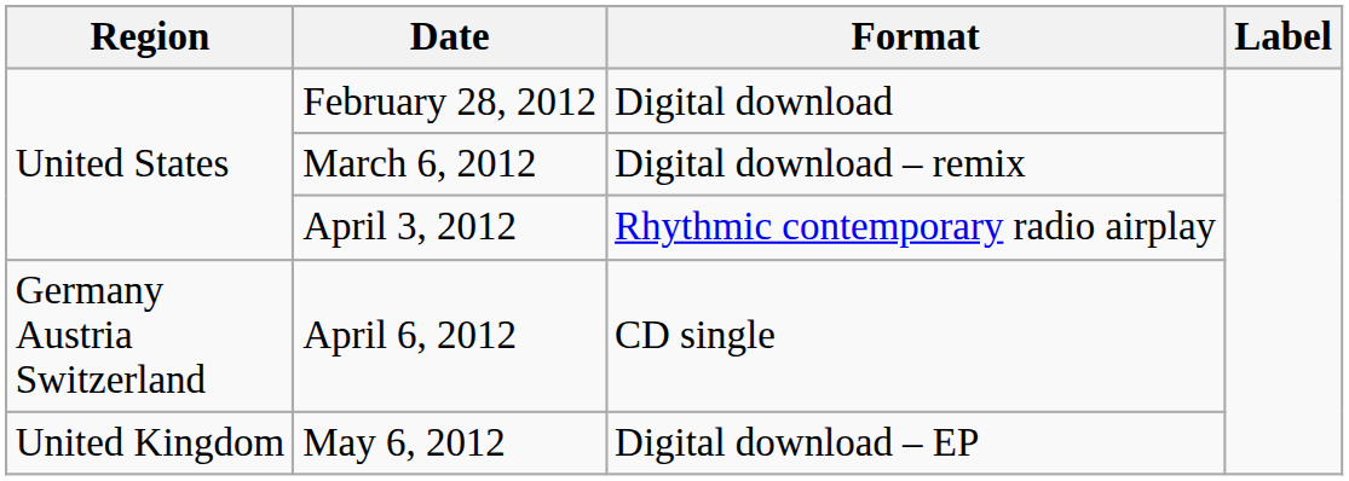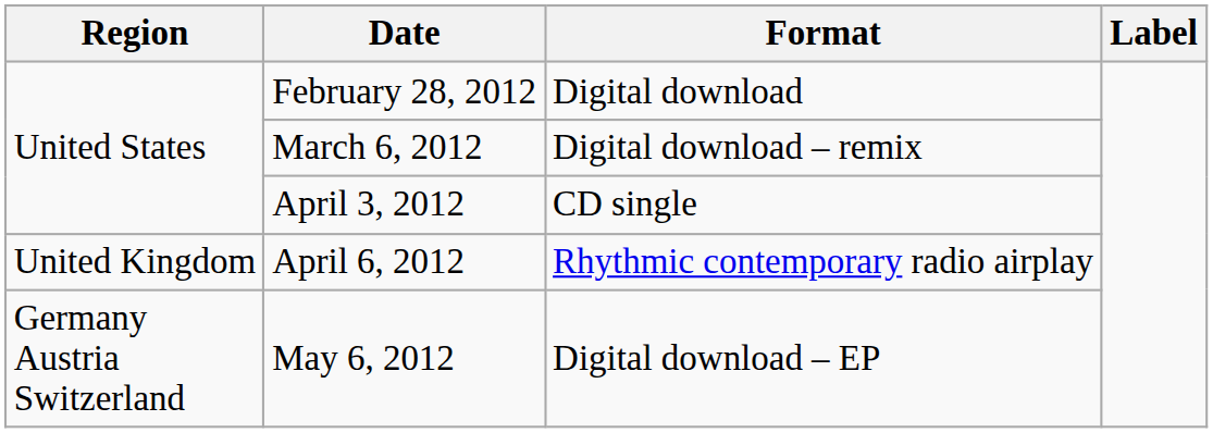April 3, 2012 | Format: Rhythmic contemporary radio airplay -> CD single
April 6, 2012 | Region: Germany Austria Switzerland -> United Kingdom
April 6, 2012 | Format: CD single -> Rhythmic contemporary radio airplay
May 6, 2012 | Region: United Kingdom -> Germany Austria Switzerland
